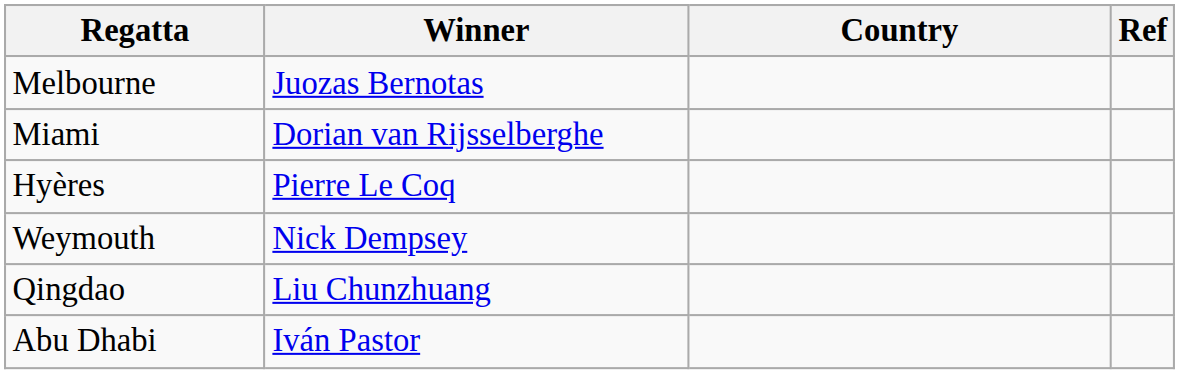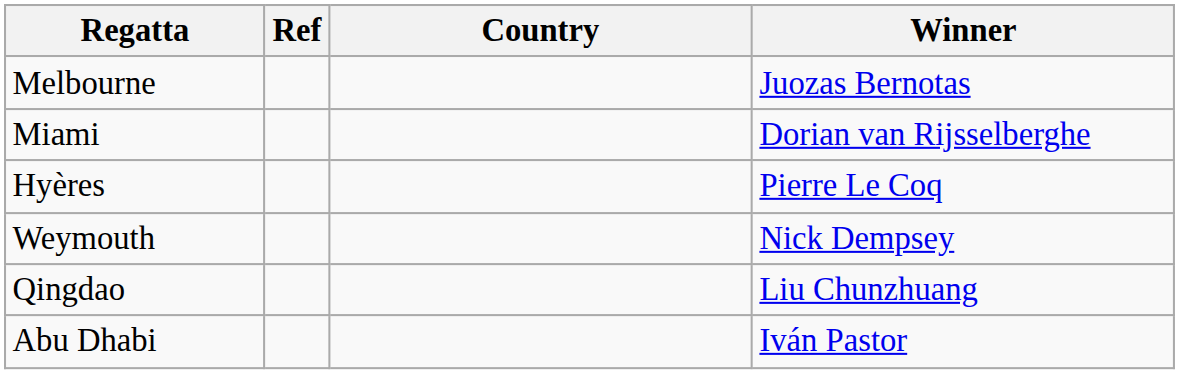columns swapped: Winner <-> Ref
